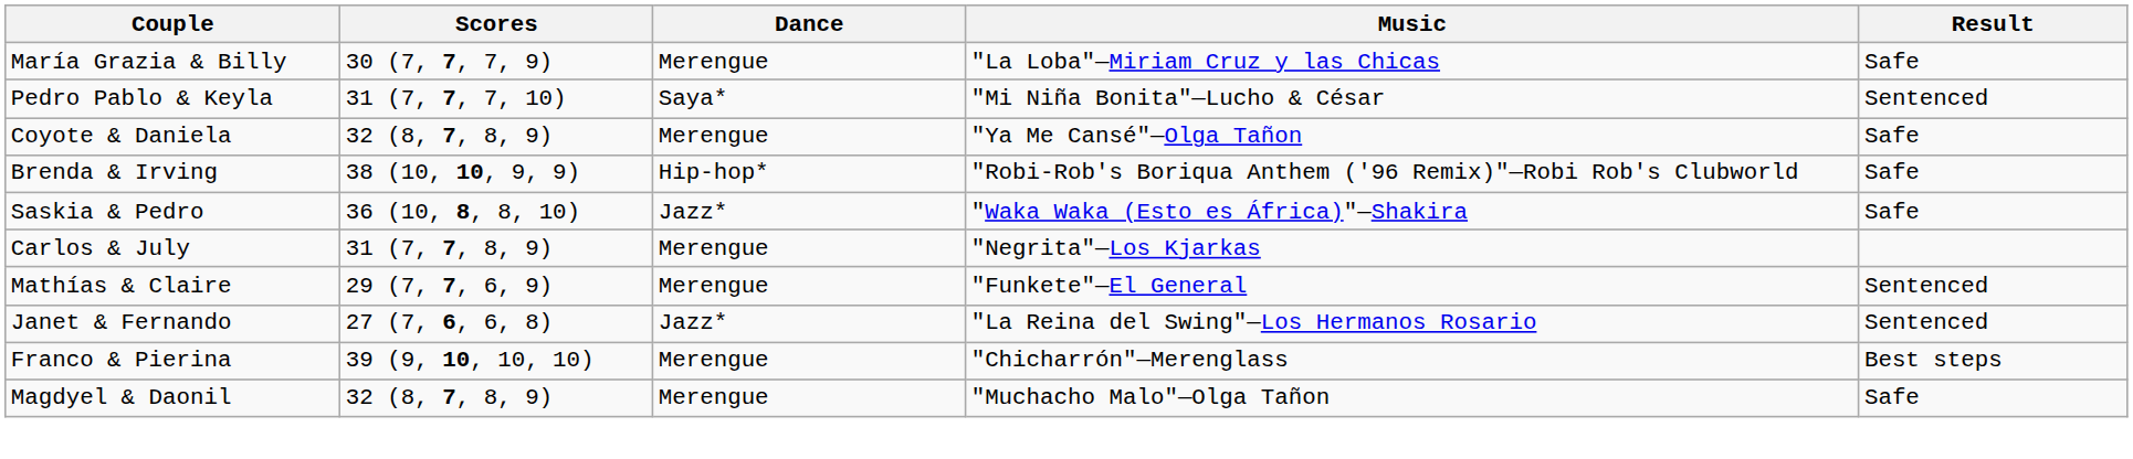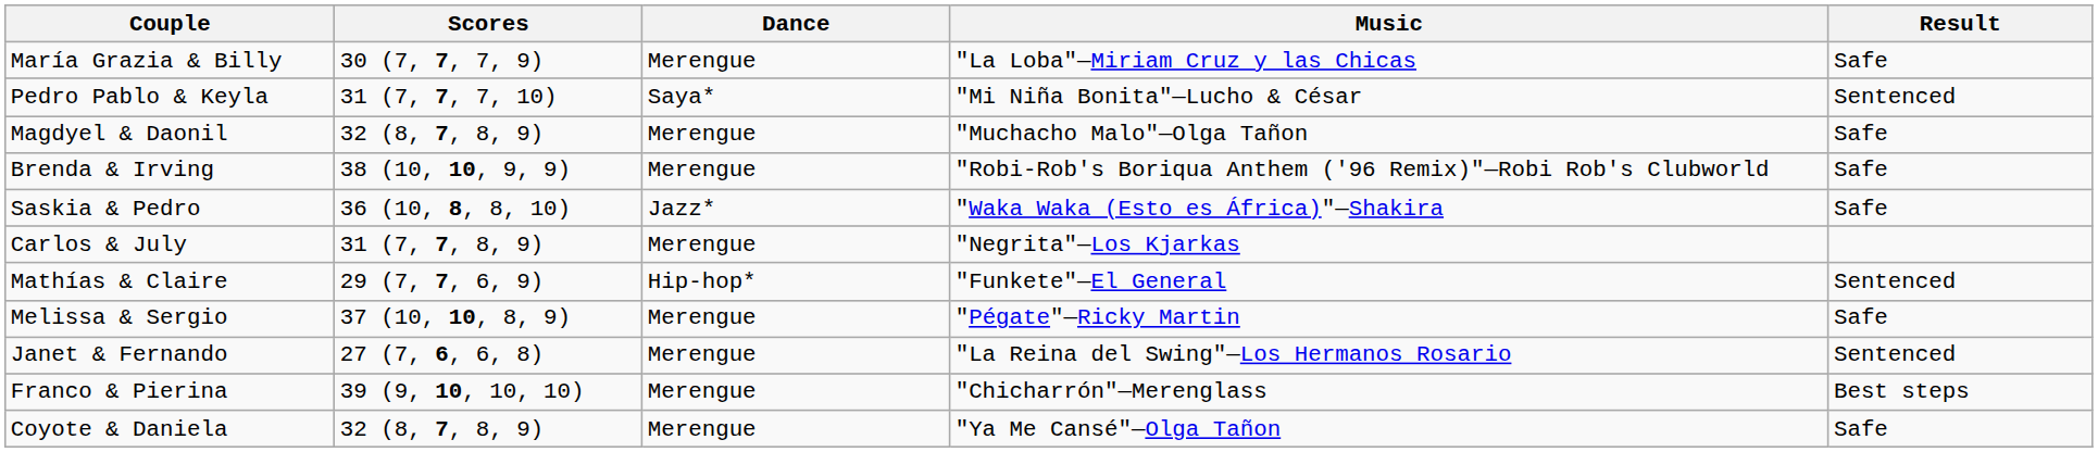rows swapped: Magdyel & Daonil <-> Coyote & Daniela
Brenda & Irving | Dance: Hip-hop* -> Merengue
Mathías & Claire | Dance: Merengue -> Hip-hop*
+ row: Melissa & Sergio | 37 (10, 10, 8, 9) | Merengue | "Pégate"—Ricky Martin | Safe
Janet & Fernando | Dance: Jazz* -> Merengue
